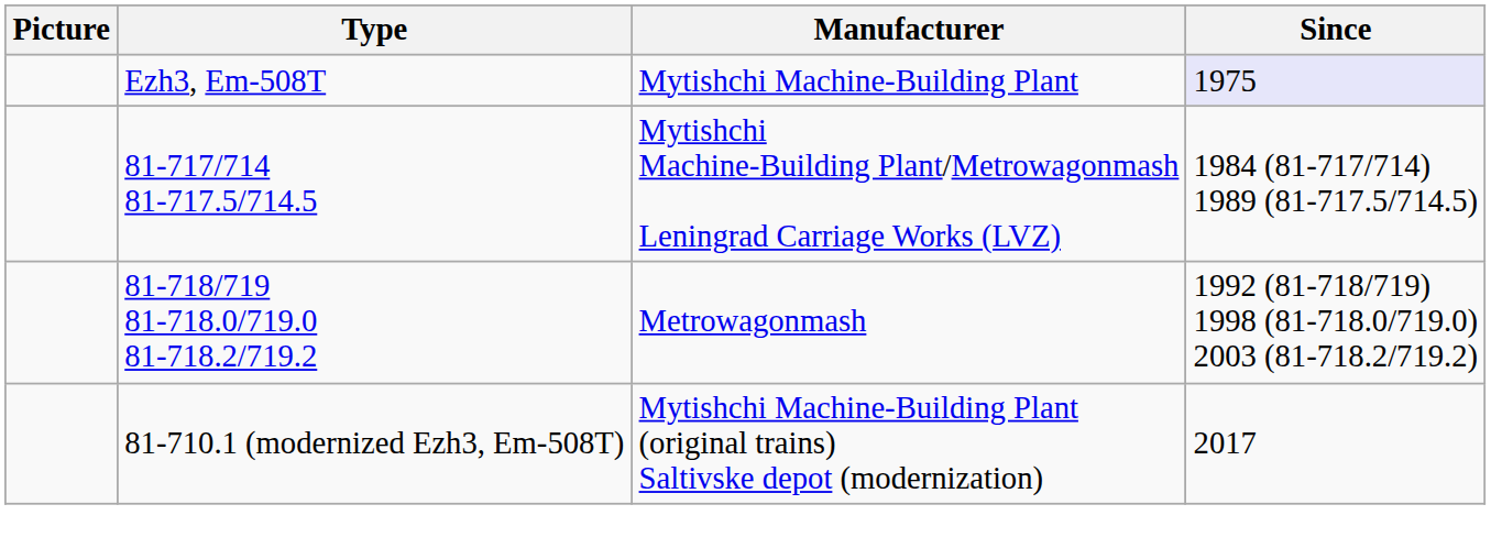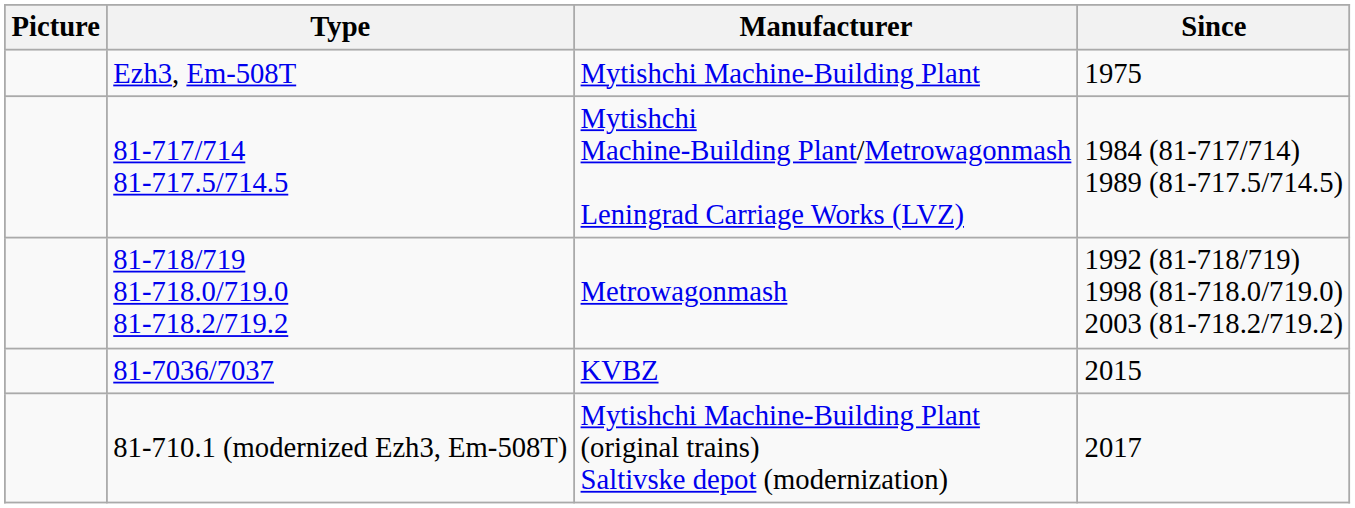Mytishchi Machine-Building Plant | Since: lavender background -> no background
+ row: 81-7036/7037 | KVBZ | 2015
